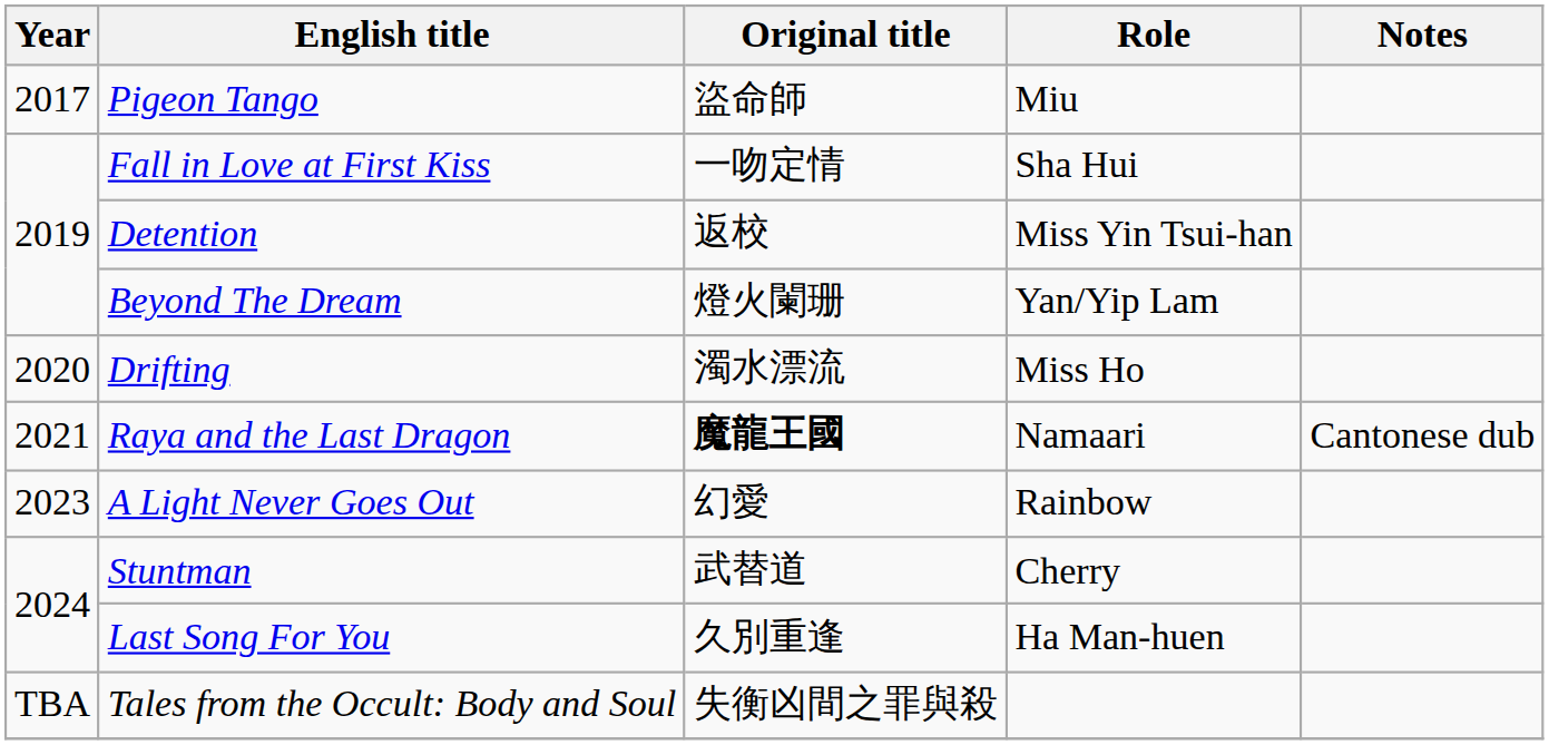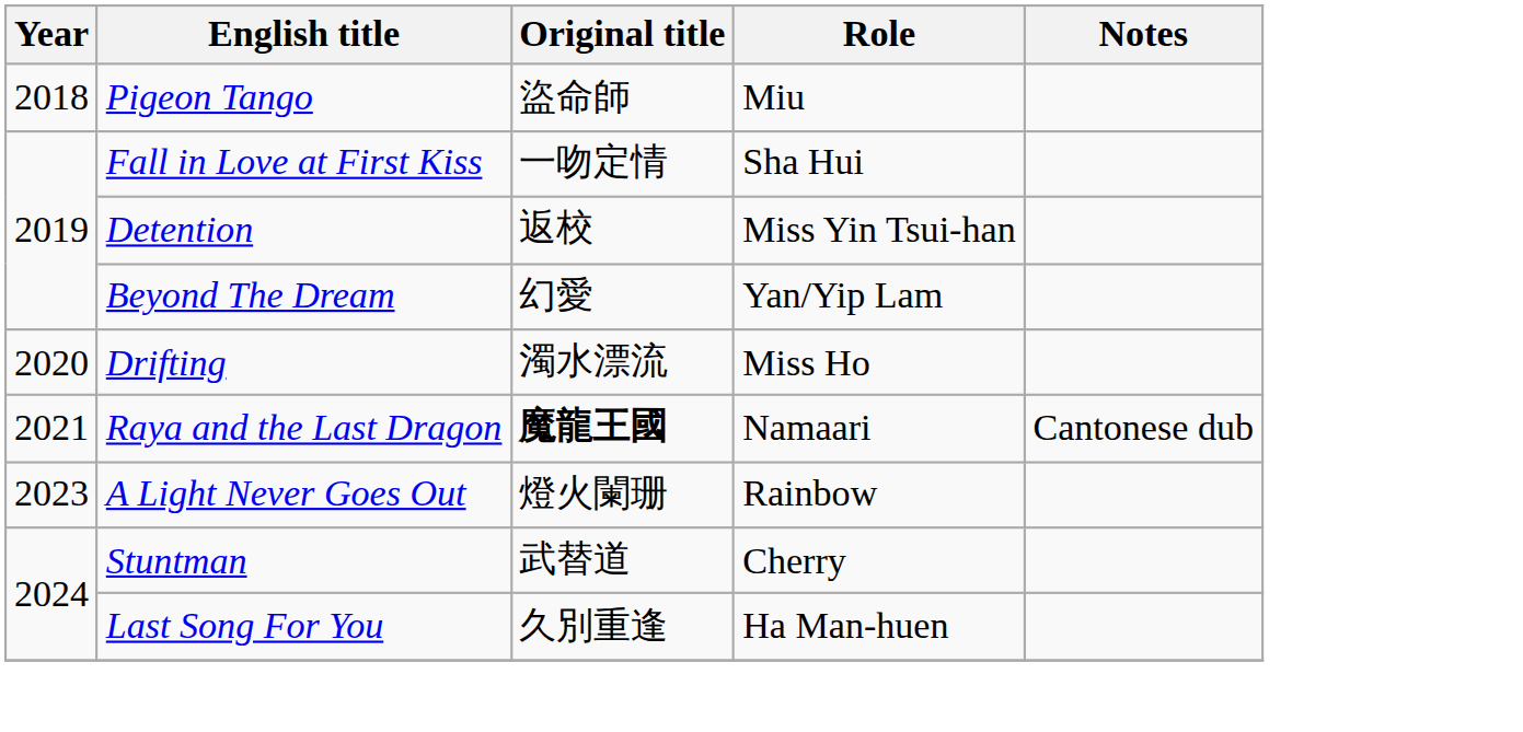Pigeon Tango | Year: 2017 -> 2018
Beyond The Dream | Original title: 燈火闌珊 -> 幻愛
A Light Never Goes Out | Original title: 幻愛 -> 燈火闌珊
- row: TBA | Tales from the Occult: Body and Soul | 失衡凶間之罪與殺
